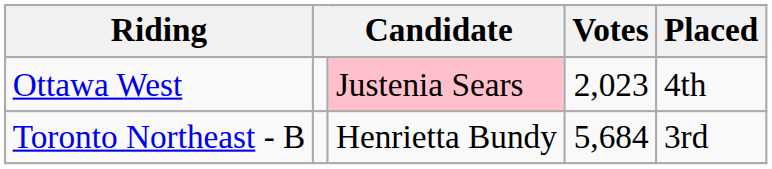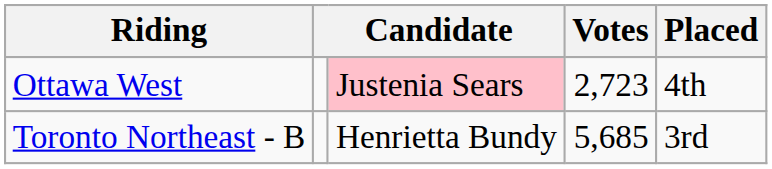Ottawa West | Votes: 2,023 -> 2,723
Toronto Northeast - B | Votes: 5,684 -> 5,685
